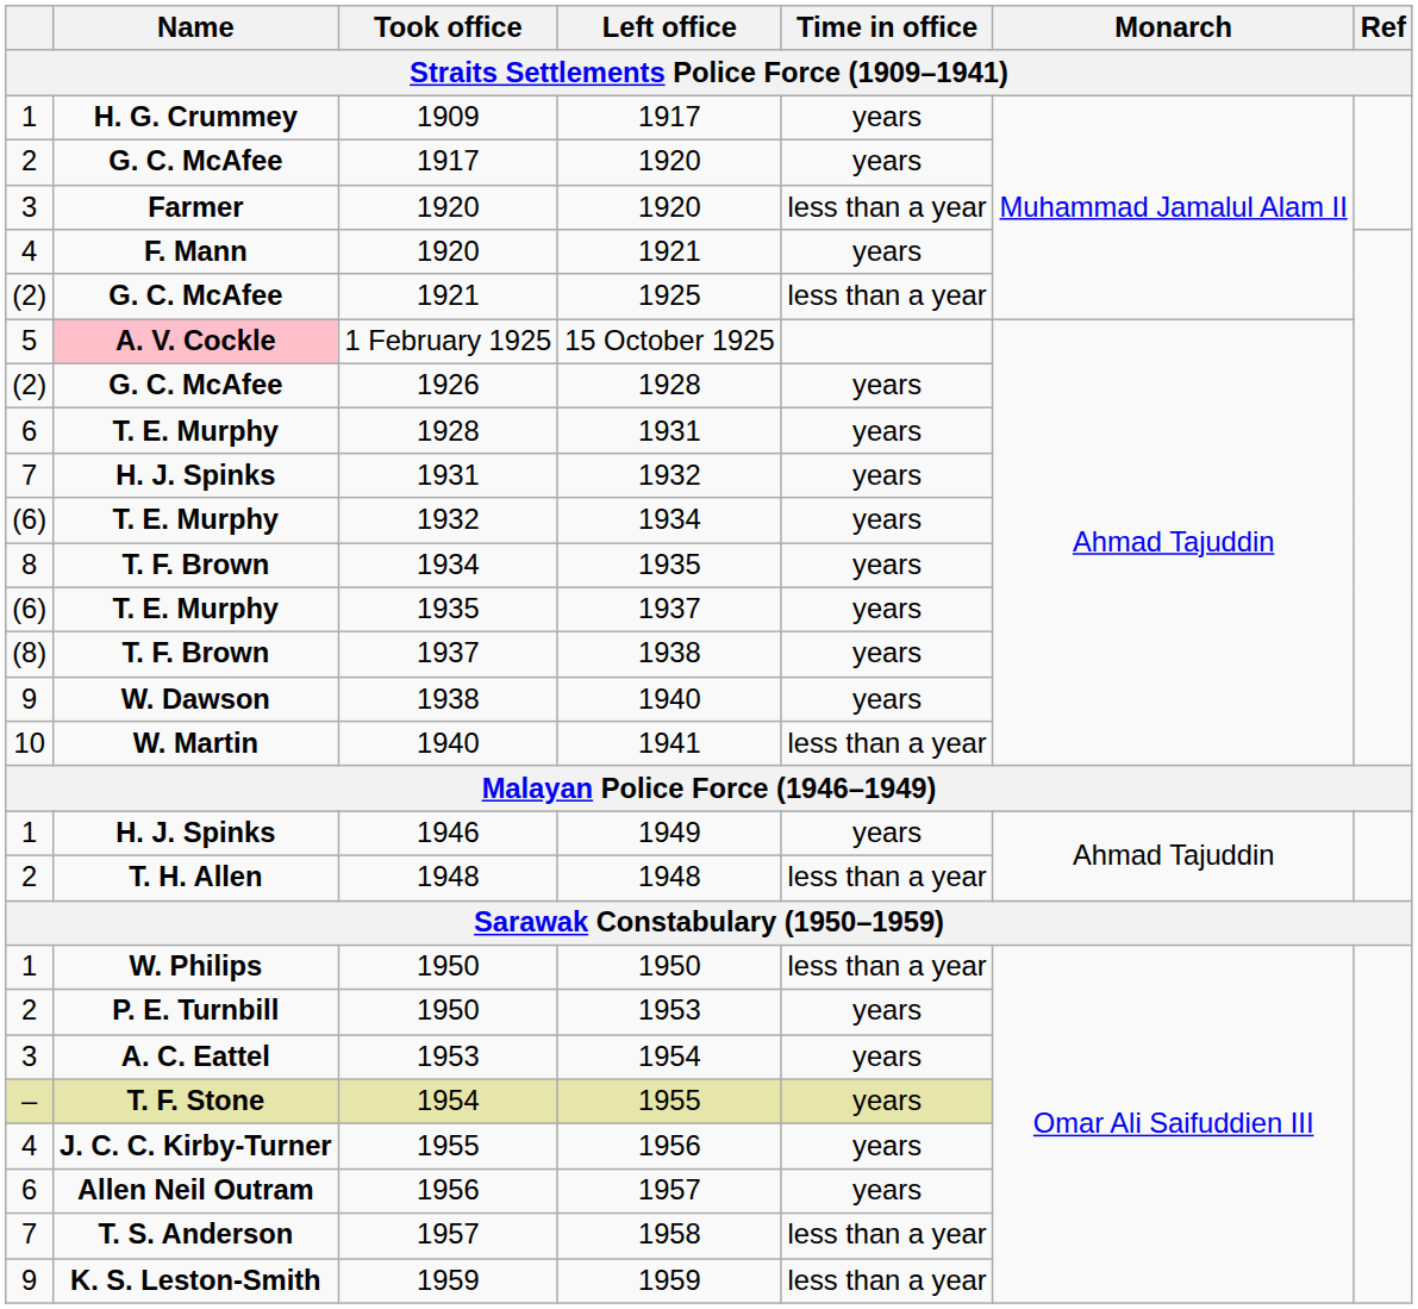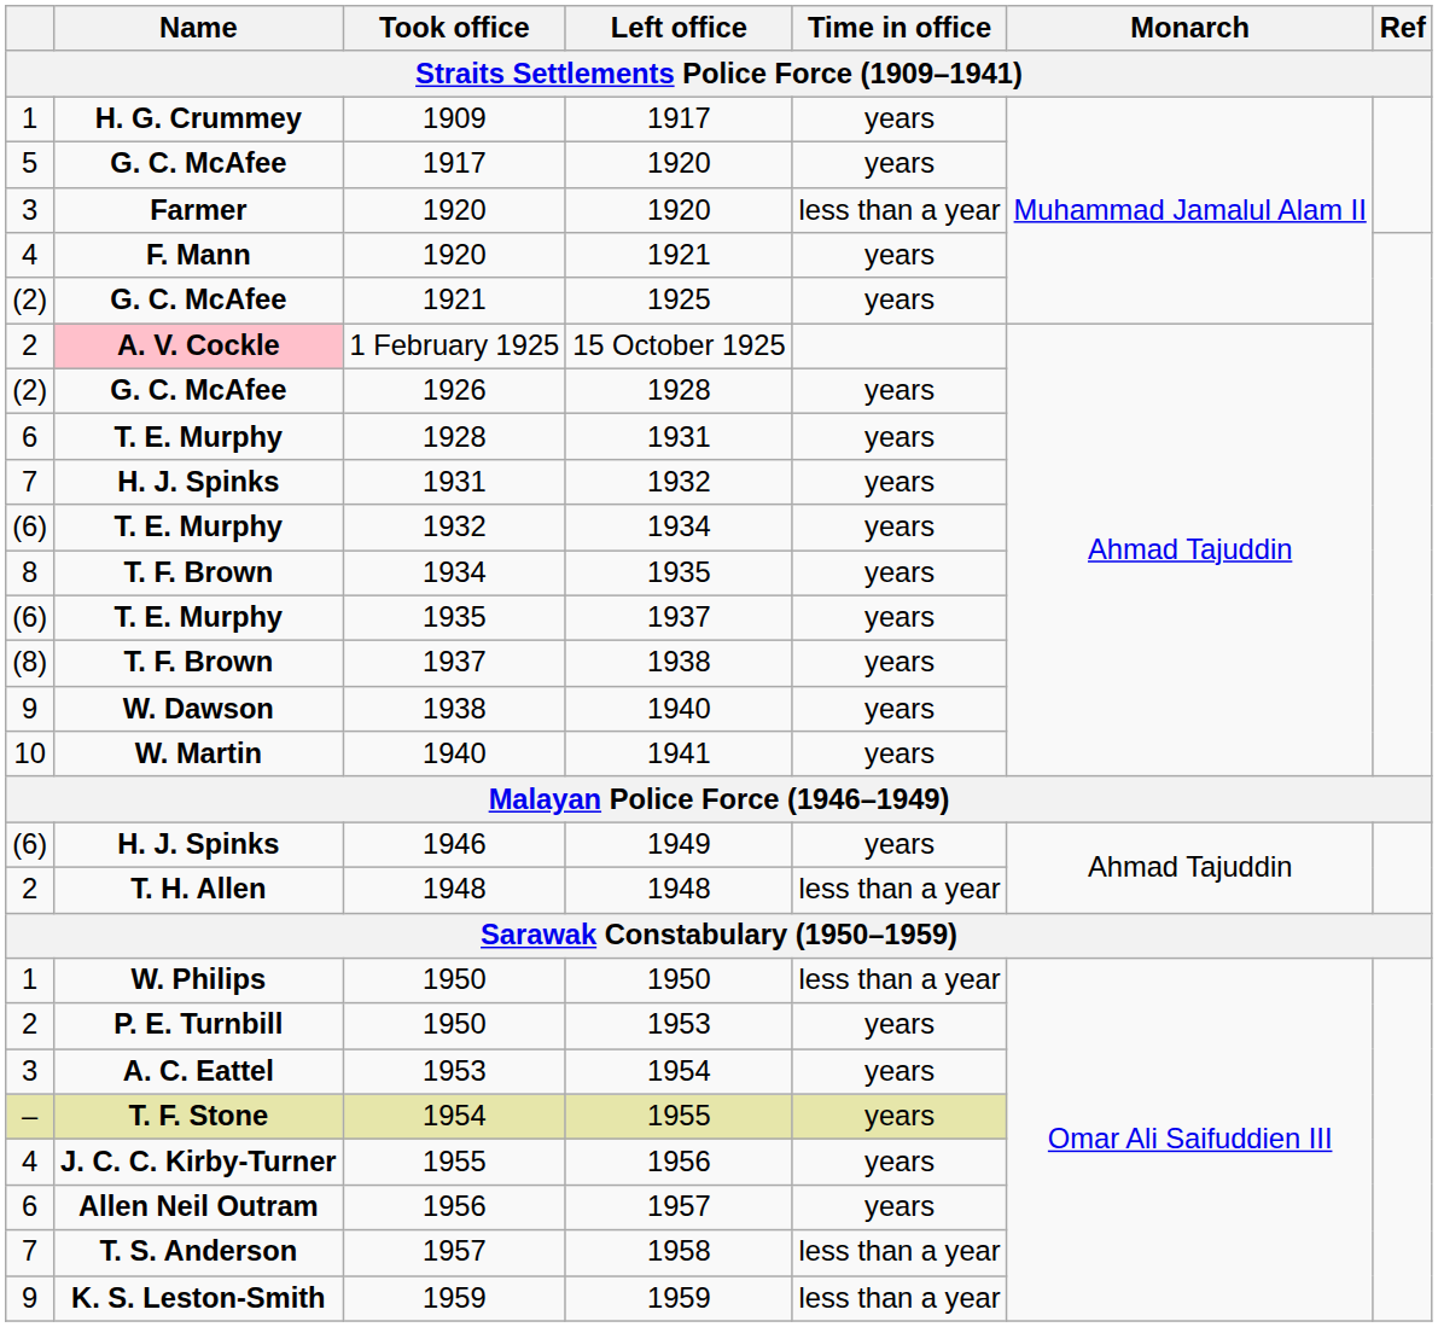1917 / 1920 | column 1: 2 -> 5
1925 | Time in office: less than a year -> years
15 October 1925 | column 1: 5 -> 2
1941 | Time in office: less than a year -> years
1949 | column 1: 1 -> (6)
